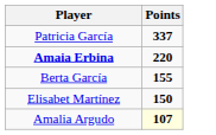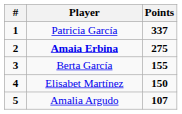+ column: # | 1 | 2 | 3 | 4 | 5
Amaia Erbina | Points: 220 -> 275
Amalia Argudo | Points: lightyellow background -> no background
